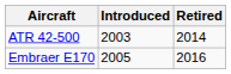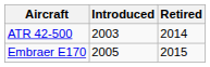Embraer E170 | Retired: 2016 -> 2015
